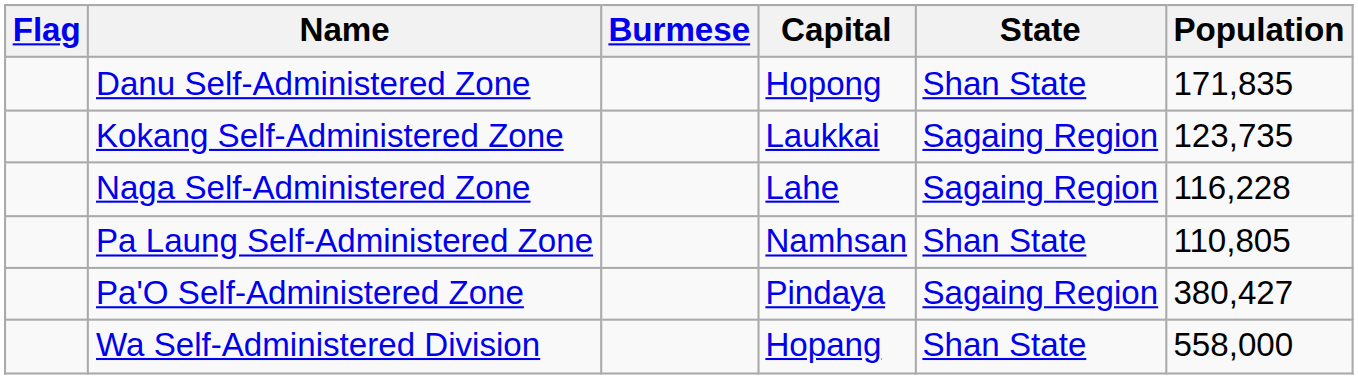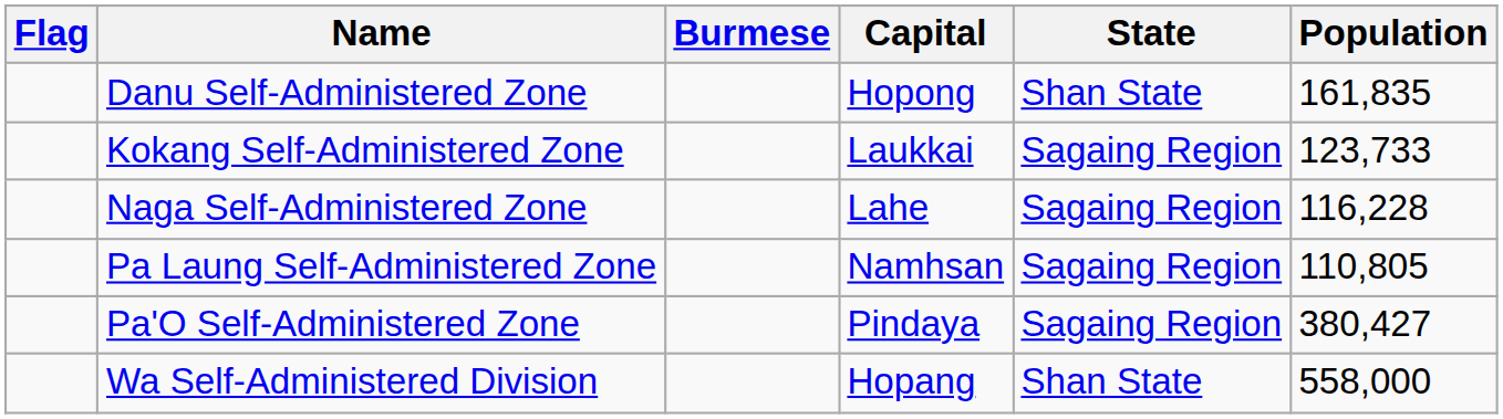Danu Self-Administered Zone | Population: 171,835 -> 161,835
Kokang Self-Administered Zone | Population: 123,735 -> 123,733
Pa Laung Self-Administered Zone | State: Shan State -> Sagaing Region
